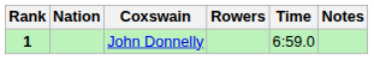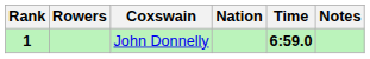columns swapped: Rowers <-> Nation
John Donnelly | Time: normal -> bold
